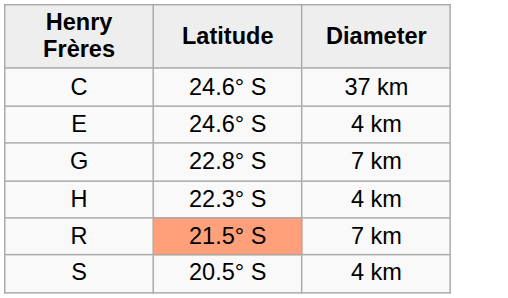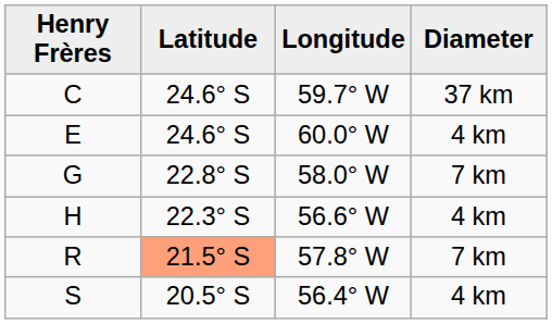+ column: Longitude | 59.7° W | 60.0° W | 58.0° W | 56.6° W | 57.8° W | 56.4° W
